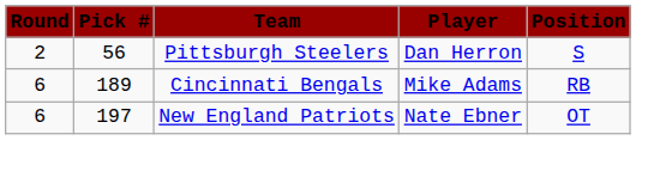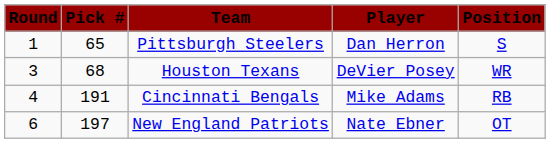Pittsburgh Steelers | Round: 2 -> 1
Pittsburgh Steelers | Pick #: 56 -> 65
+ row: 3 | 68 | Houston Texans | DeVier Posey | WR
Cincinnati Bengals | Round: 6 -> 4
Cincinnati Bengals | Pick #: 189 -> 191
